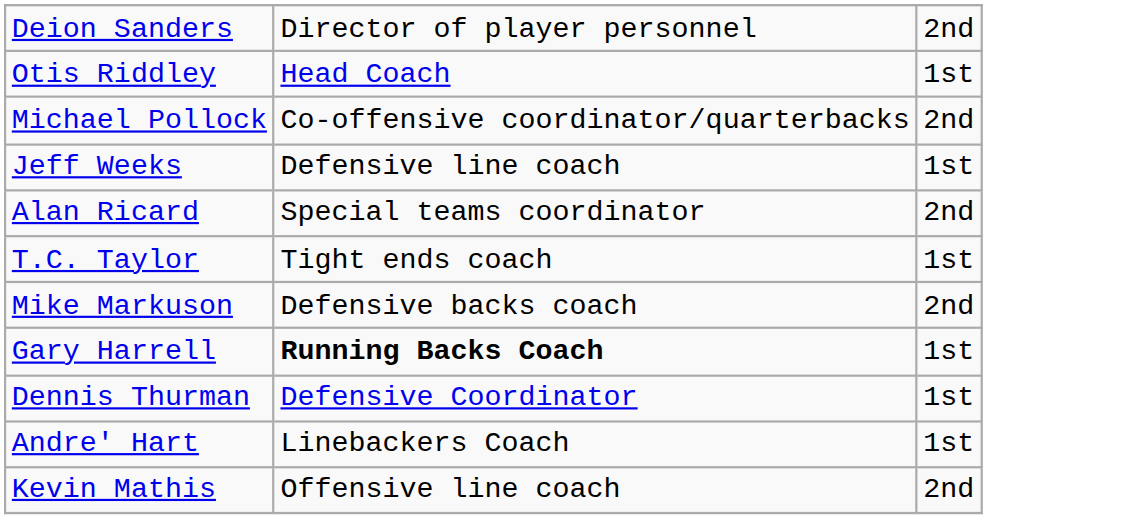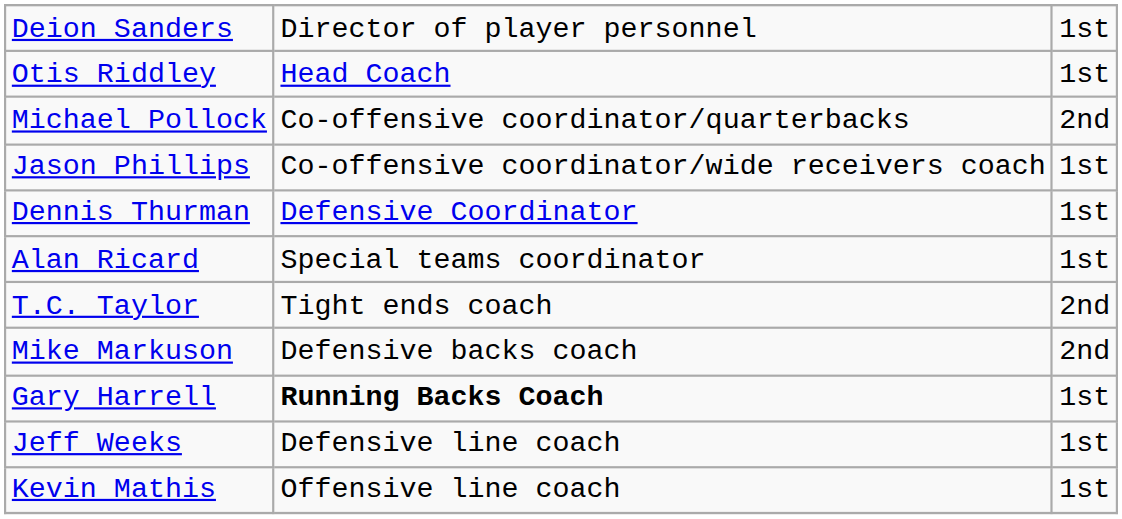Deion Sanders | column 3: 2nd -> 1st
+ row: Jason Phillips | Co-offensive coordinator/wide receivers coach | 1st
rows swapped: Dennis Thurman <-> Jeff Weeks
Alan Ricard | column 3: 2nd -> 1st
T.C. Taylor | column 3: 1st -> 2nd
- row: Andre' Hart | Linebackers Coach | 1st
Kevin Mathis | column 3: 2nd -> 1st
